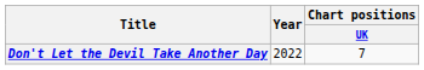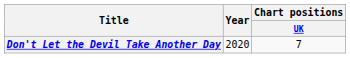Don't Let the Devil Take Another Day | Year: 2022 -> 2020
